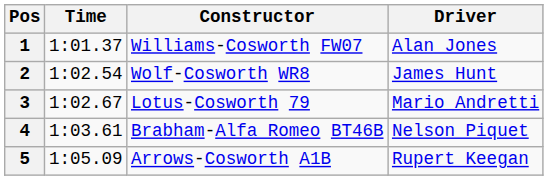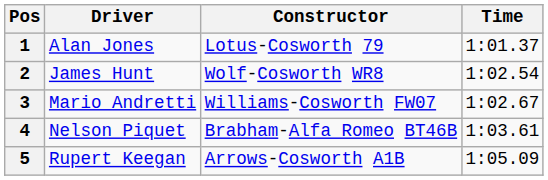columns swapped: Driver <-> Time
1 | Constructor: Williams-Cosworth FW07 -> Lotus-Cosworth 79
3 | Constructor: Lotus-Cosworth 79 -> Williams-Cosworth FW07
